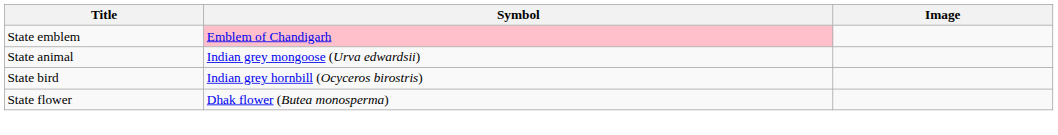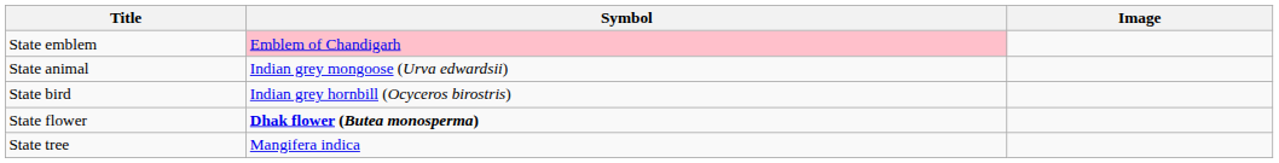State flower | Symbol: normal -> bold
+ row: State tree | Mangifera indica
